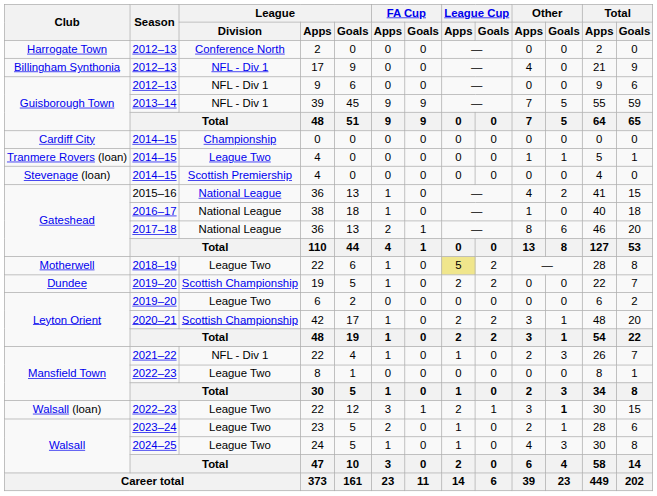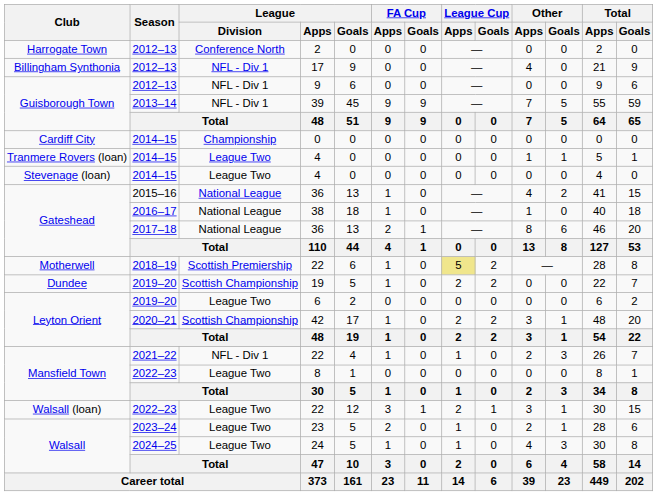Stevenage (loan) / 4 | League / Division: Scottish Premiership -> League Two
Motherwell / 22 | League / Division: League Two -> Scottish Premiership
Walsall (loan) / 22 | Other / Goals: bold -> normal
